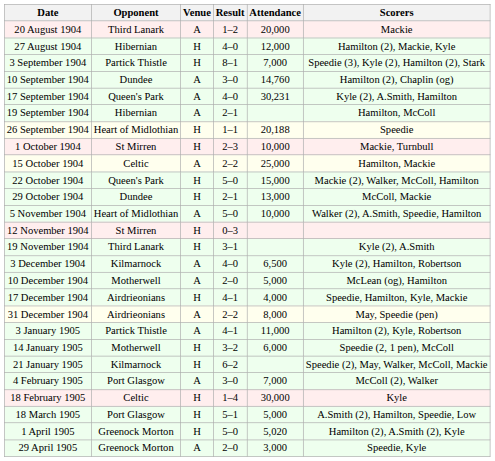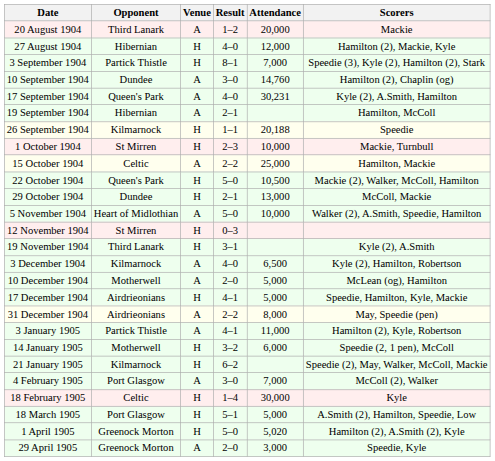26 September 1904 | Opponent: Heart of Midlothian -> Kilmarnock
22 October 1904 | Attendance: 15,000 -> 10,500
17 December 1904 | Attendance: 4,000 -> 5,000
